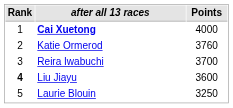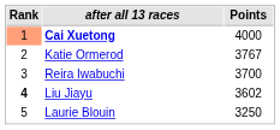Cai Xuetong | Rank: no background -> lightsalmon background
Katie Ormerod | Points: 3760 -> 3767
Liu Jiayu | Points: 3600 -> 3602
